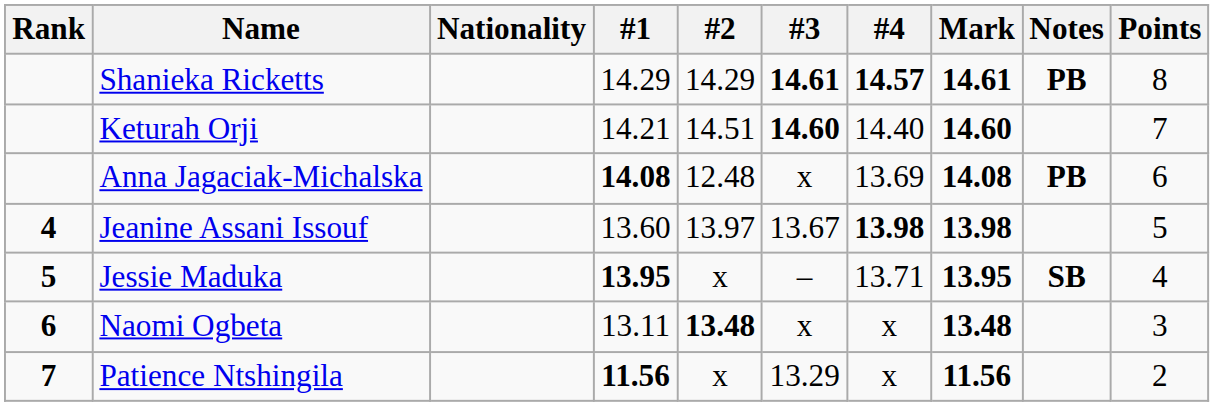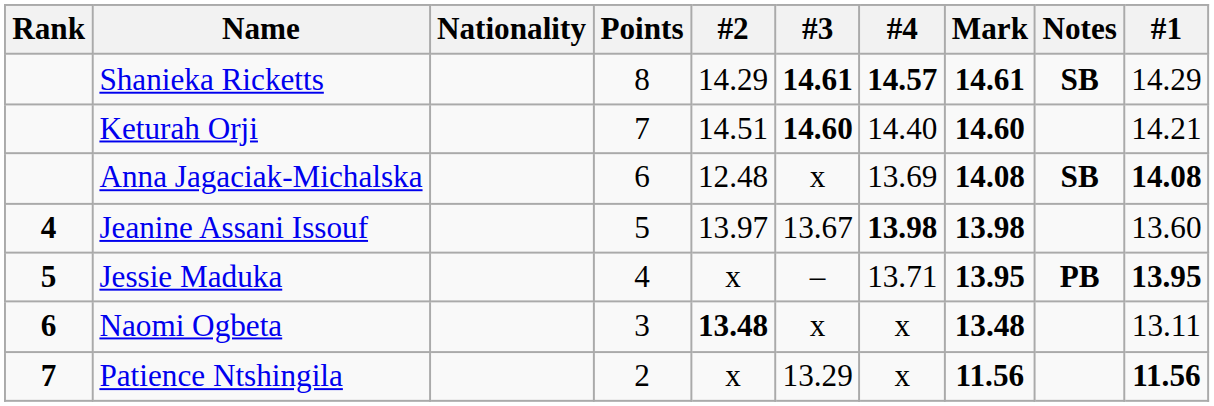columns swapped: #1 <-> Points
Shanieka Ricketts | Notes: PB -> SB
Anna Jagaciak-Michalska | Notes: PB -> SB
Jessie Maduka | Notes: SB -> PB
